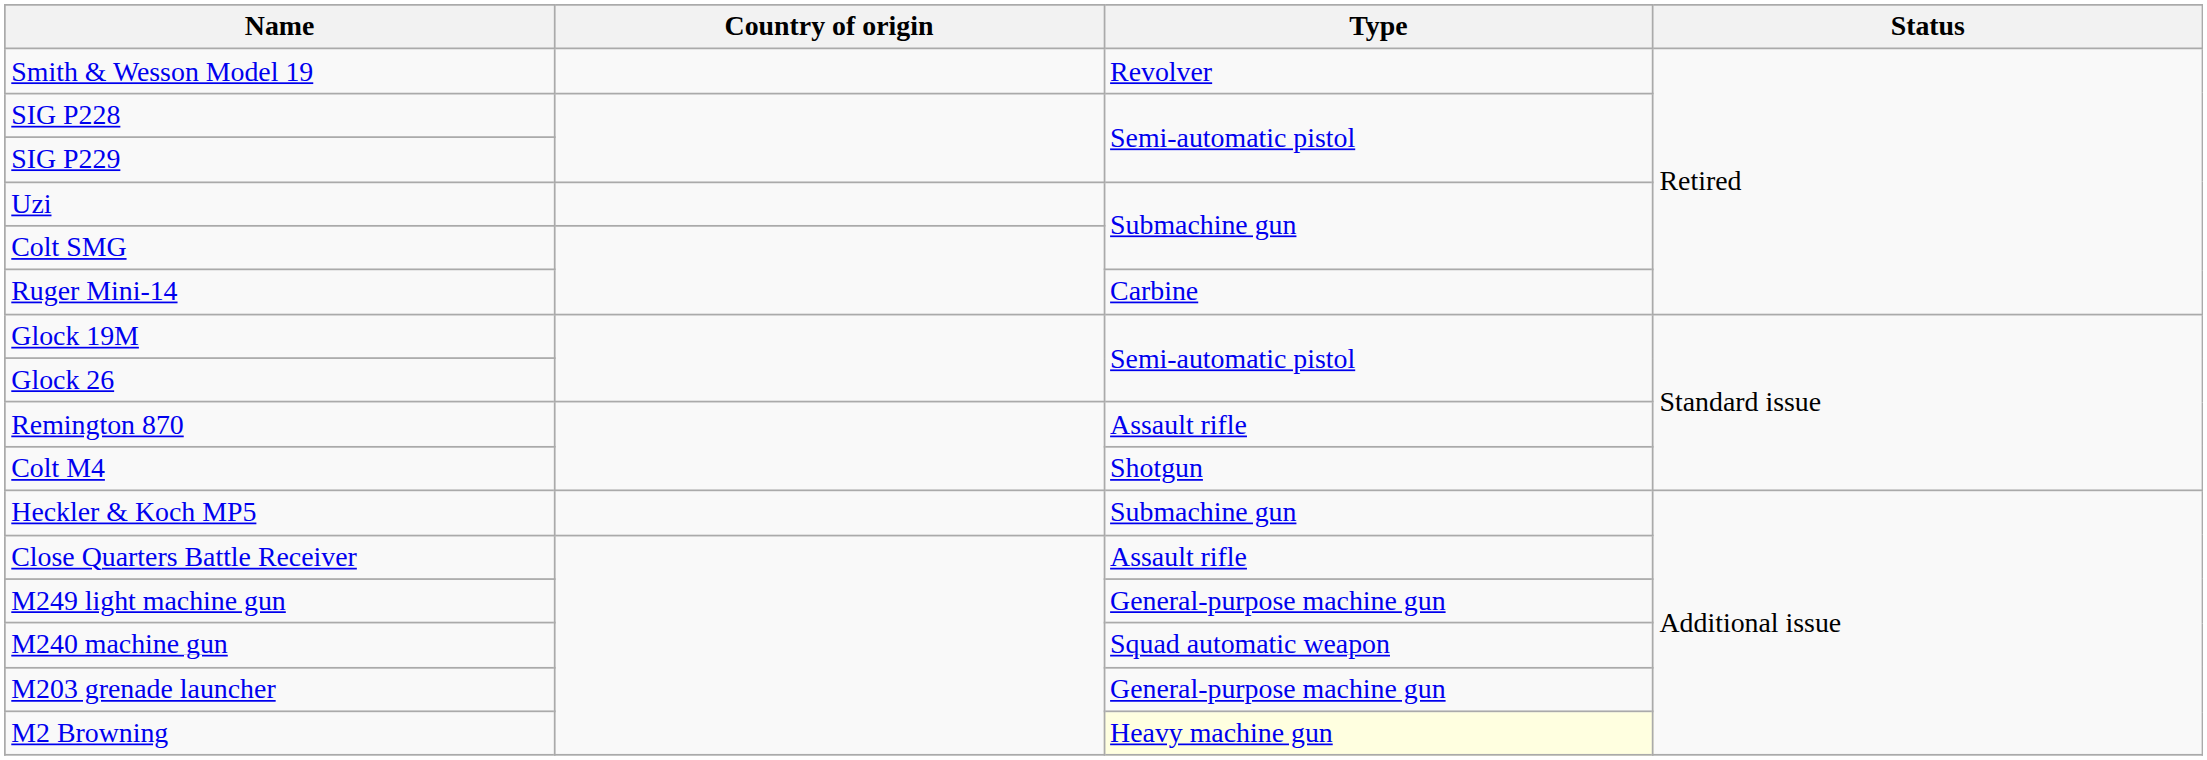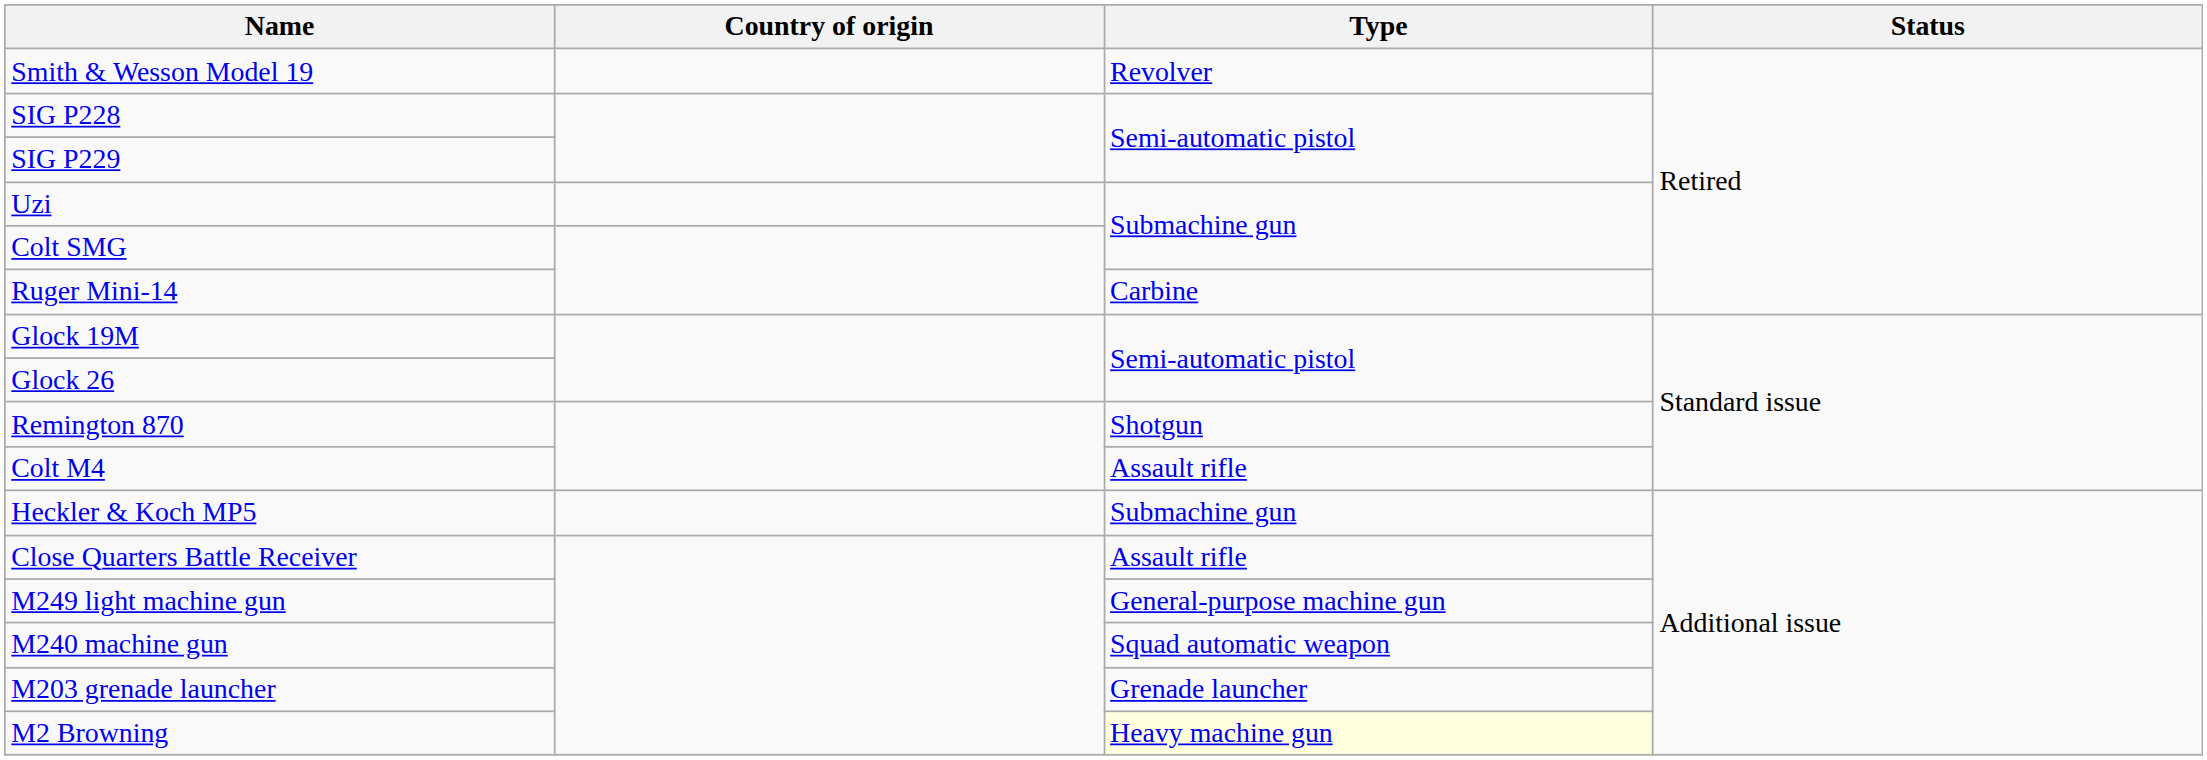Remington 870 | Type: Assault rifle -> Shotgun
Colt M4 | Type: Shotgun -> Assault rifle
M203 grenade launcher | Type: General-purpose machine gun -> Grenade launcher
